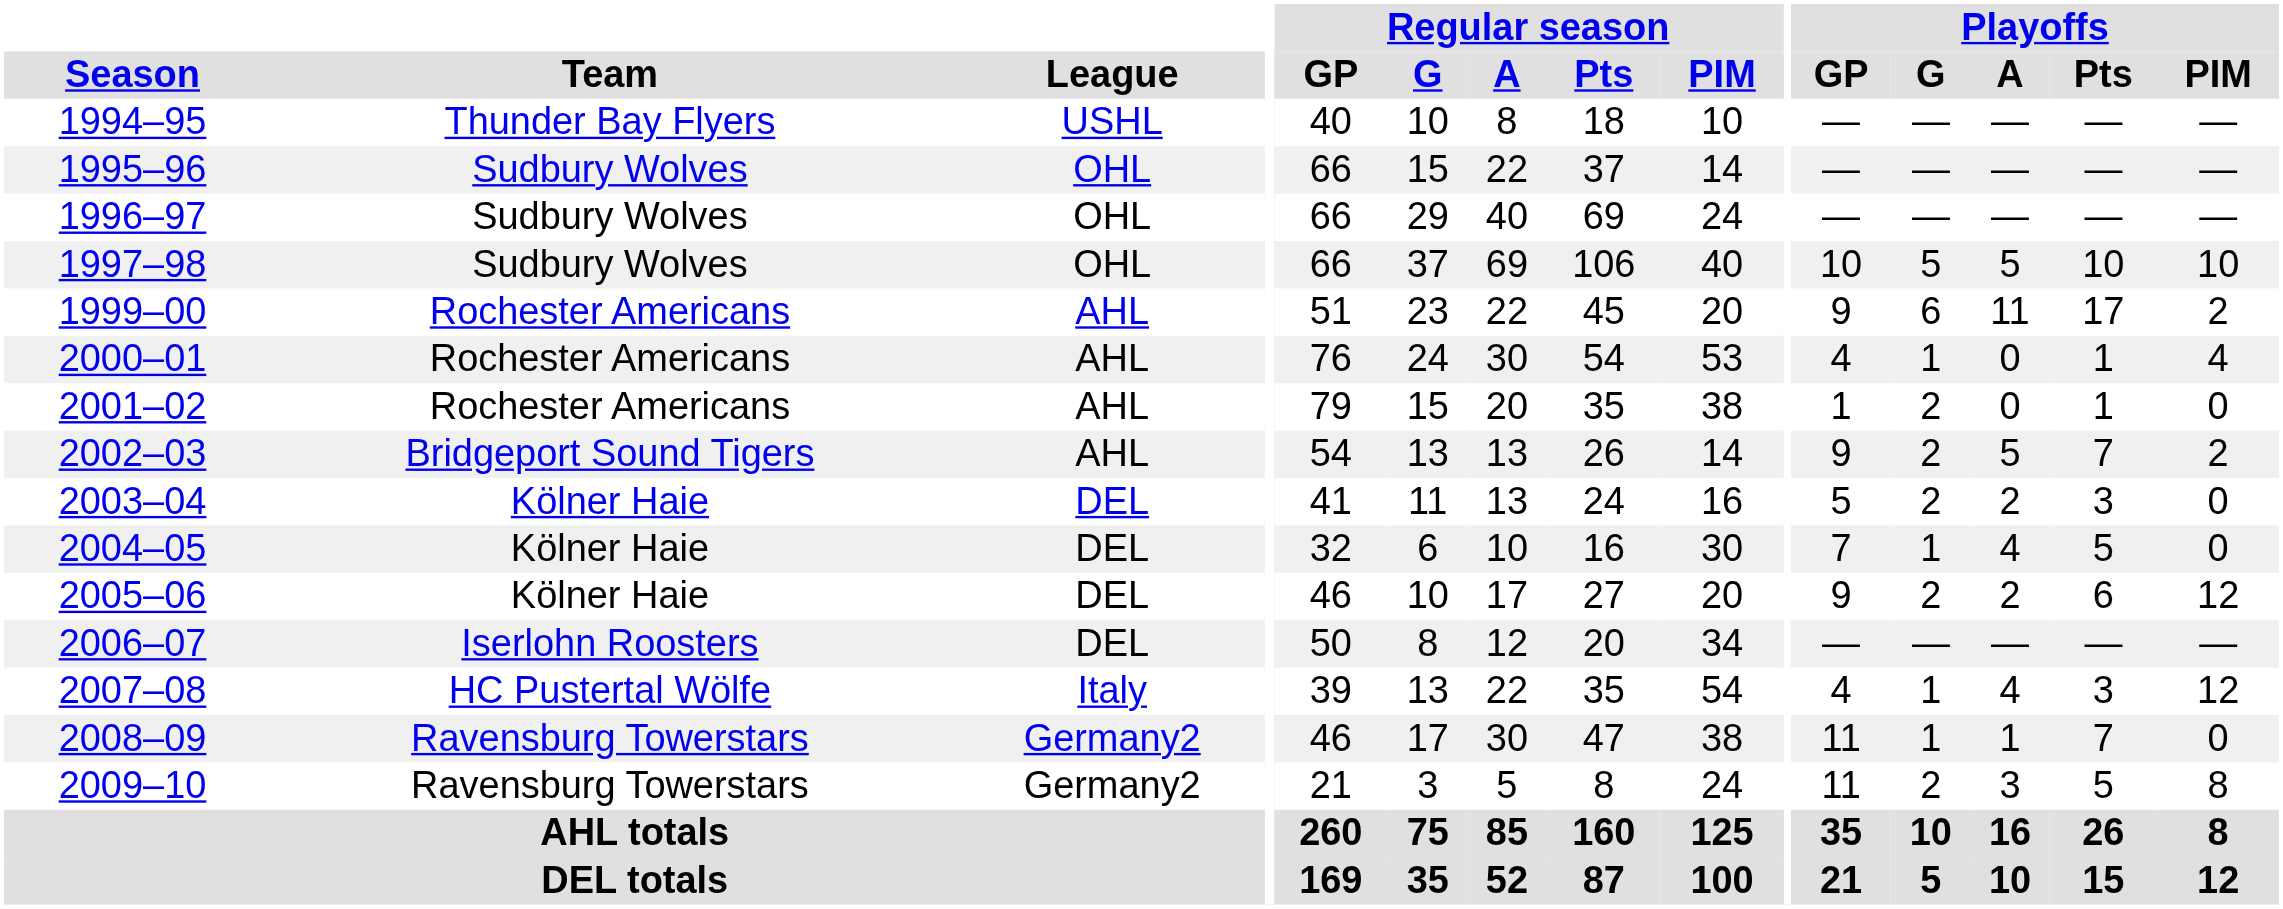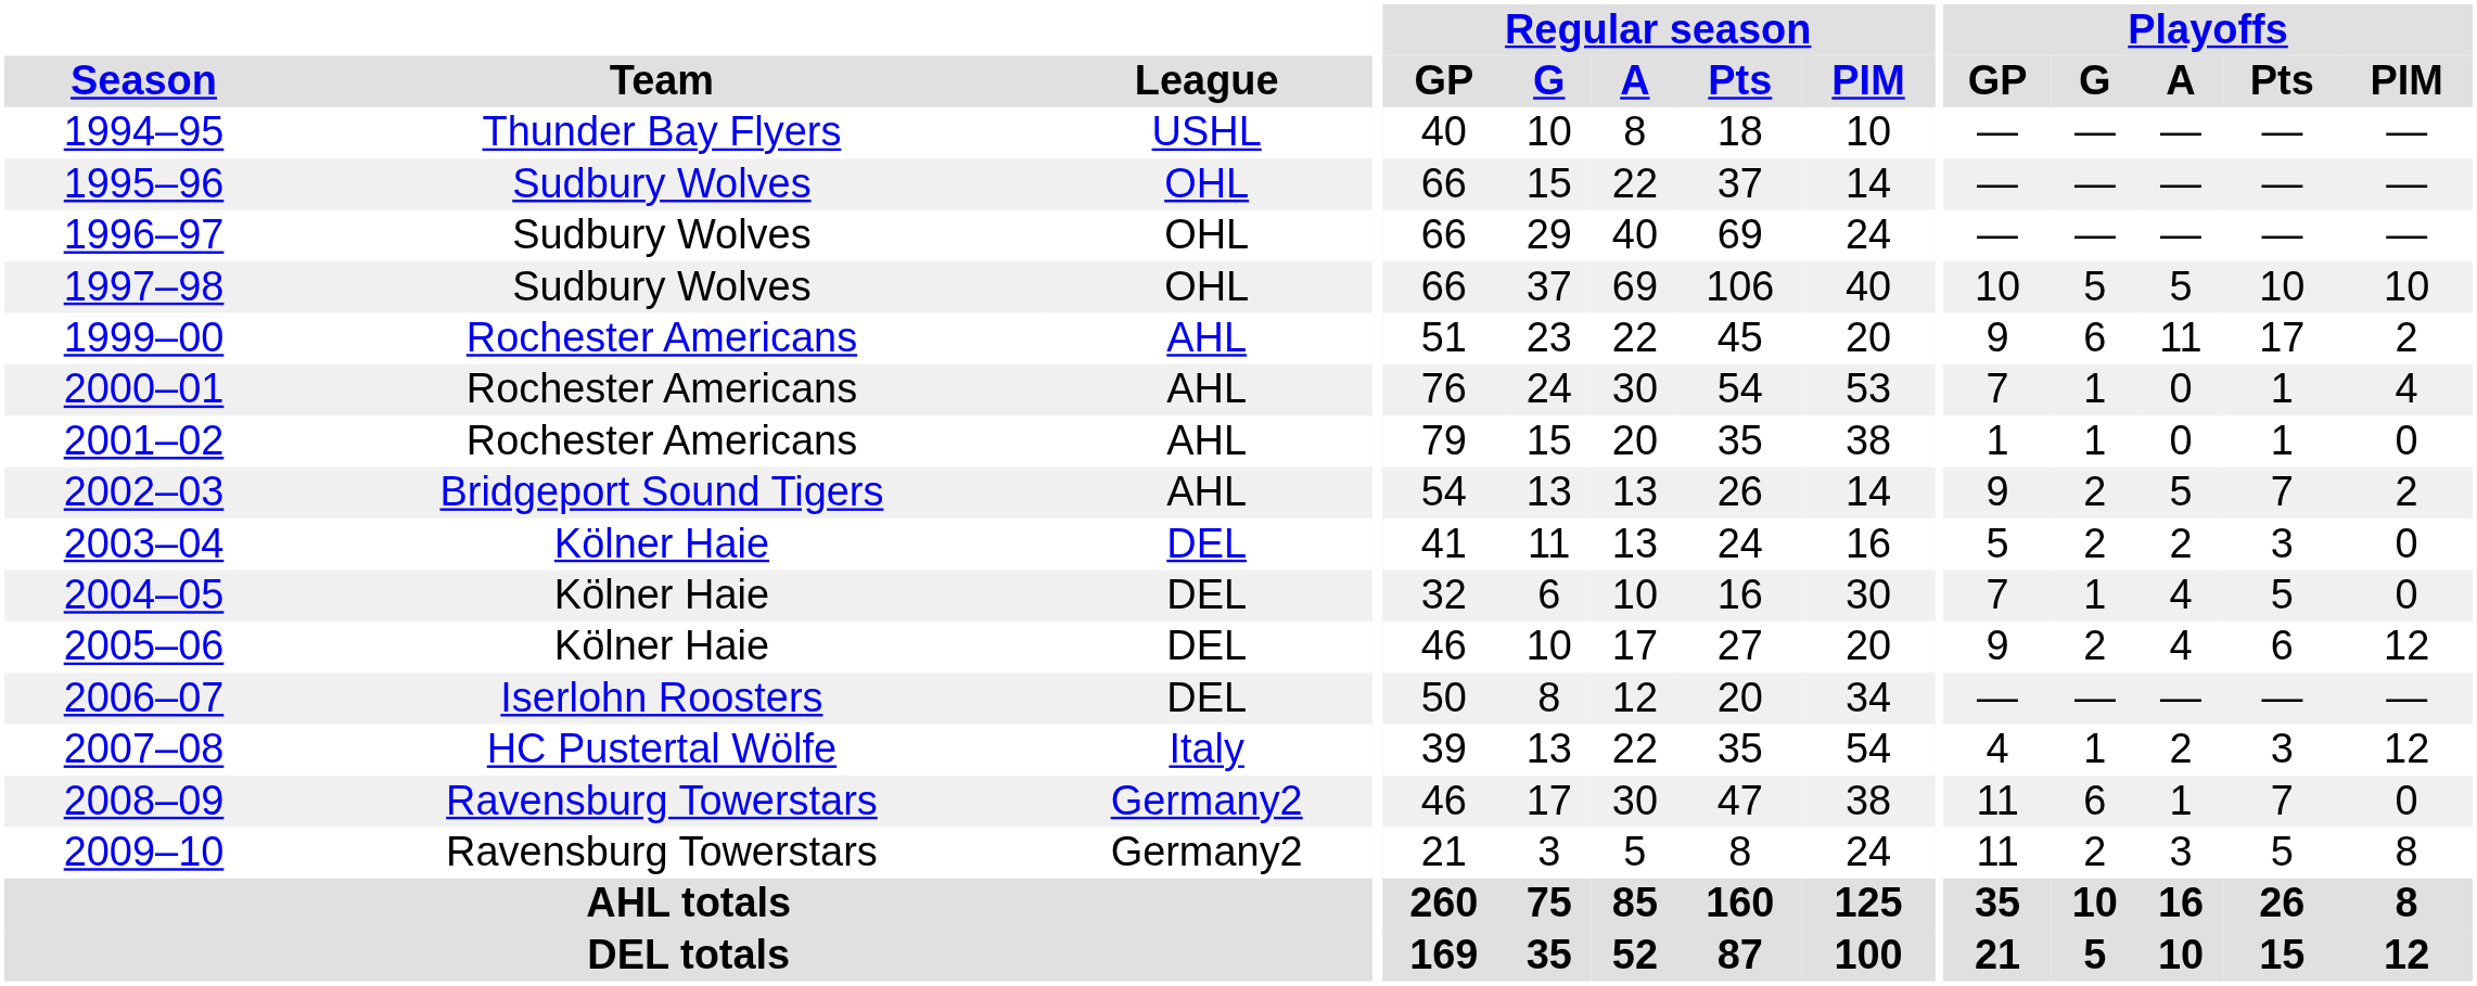2000–01 | Playoffs / GP: 4 -> 7
2001–02 | Playoffs / G: 2 -> 1
2005–06 | Playoffs / A: 2 -> 4
2007–08 | Playoffs / A: 4 -> 2
2008–09 | Playoffs / G: 1 -> 6
